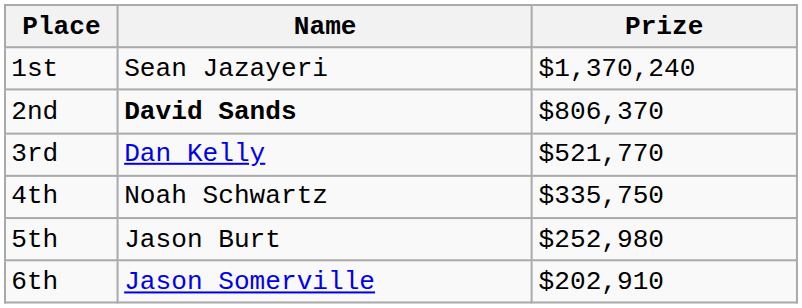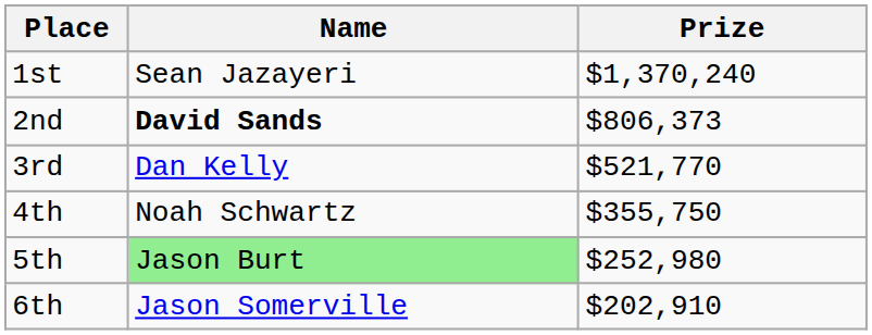2nd | Prize: $806,370 -> $806,373
4th | Prize: $335,750 -> $355,750
5th | Name: no background -> lightgreen background
